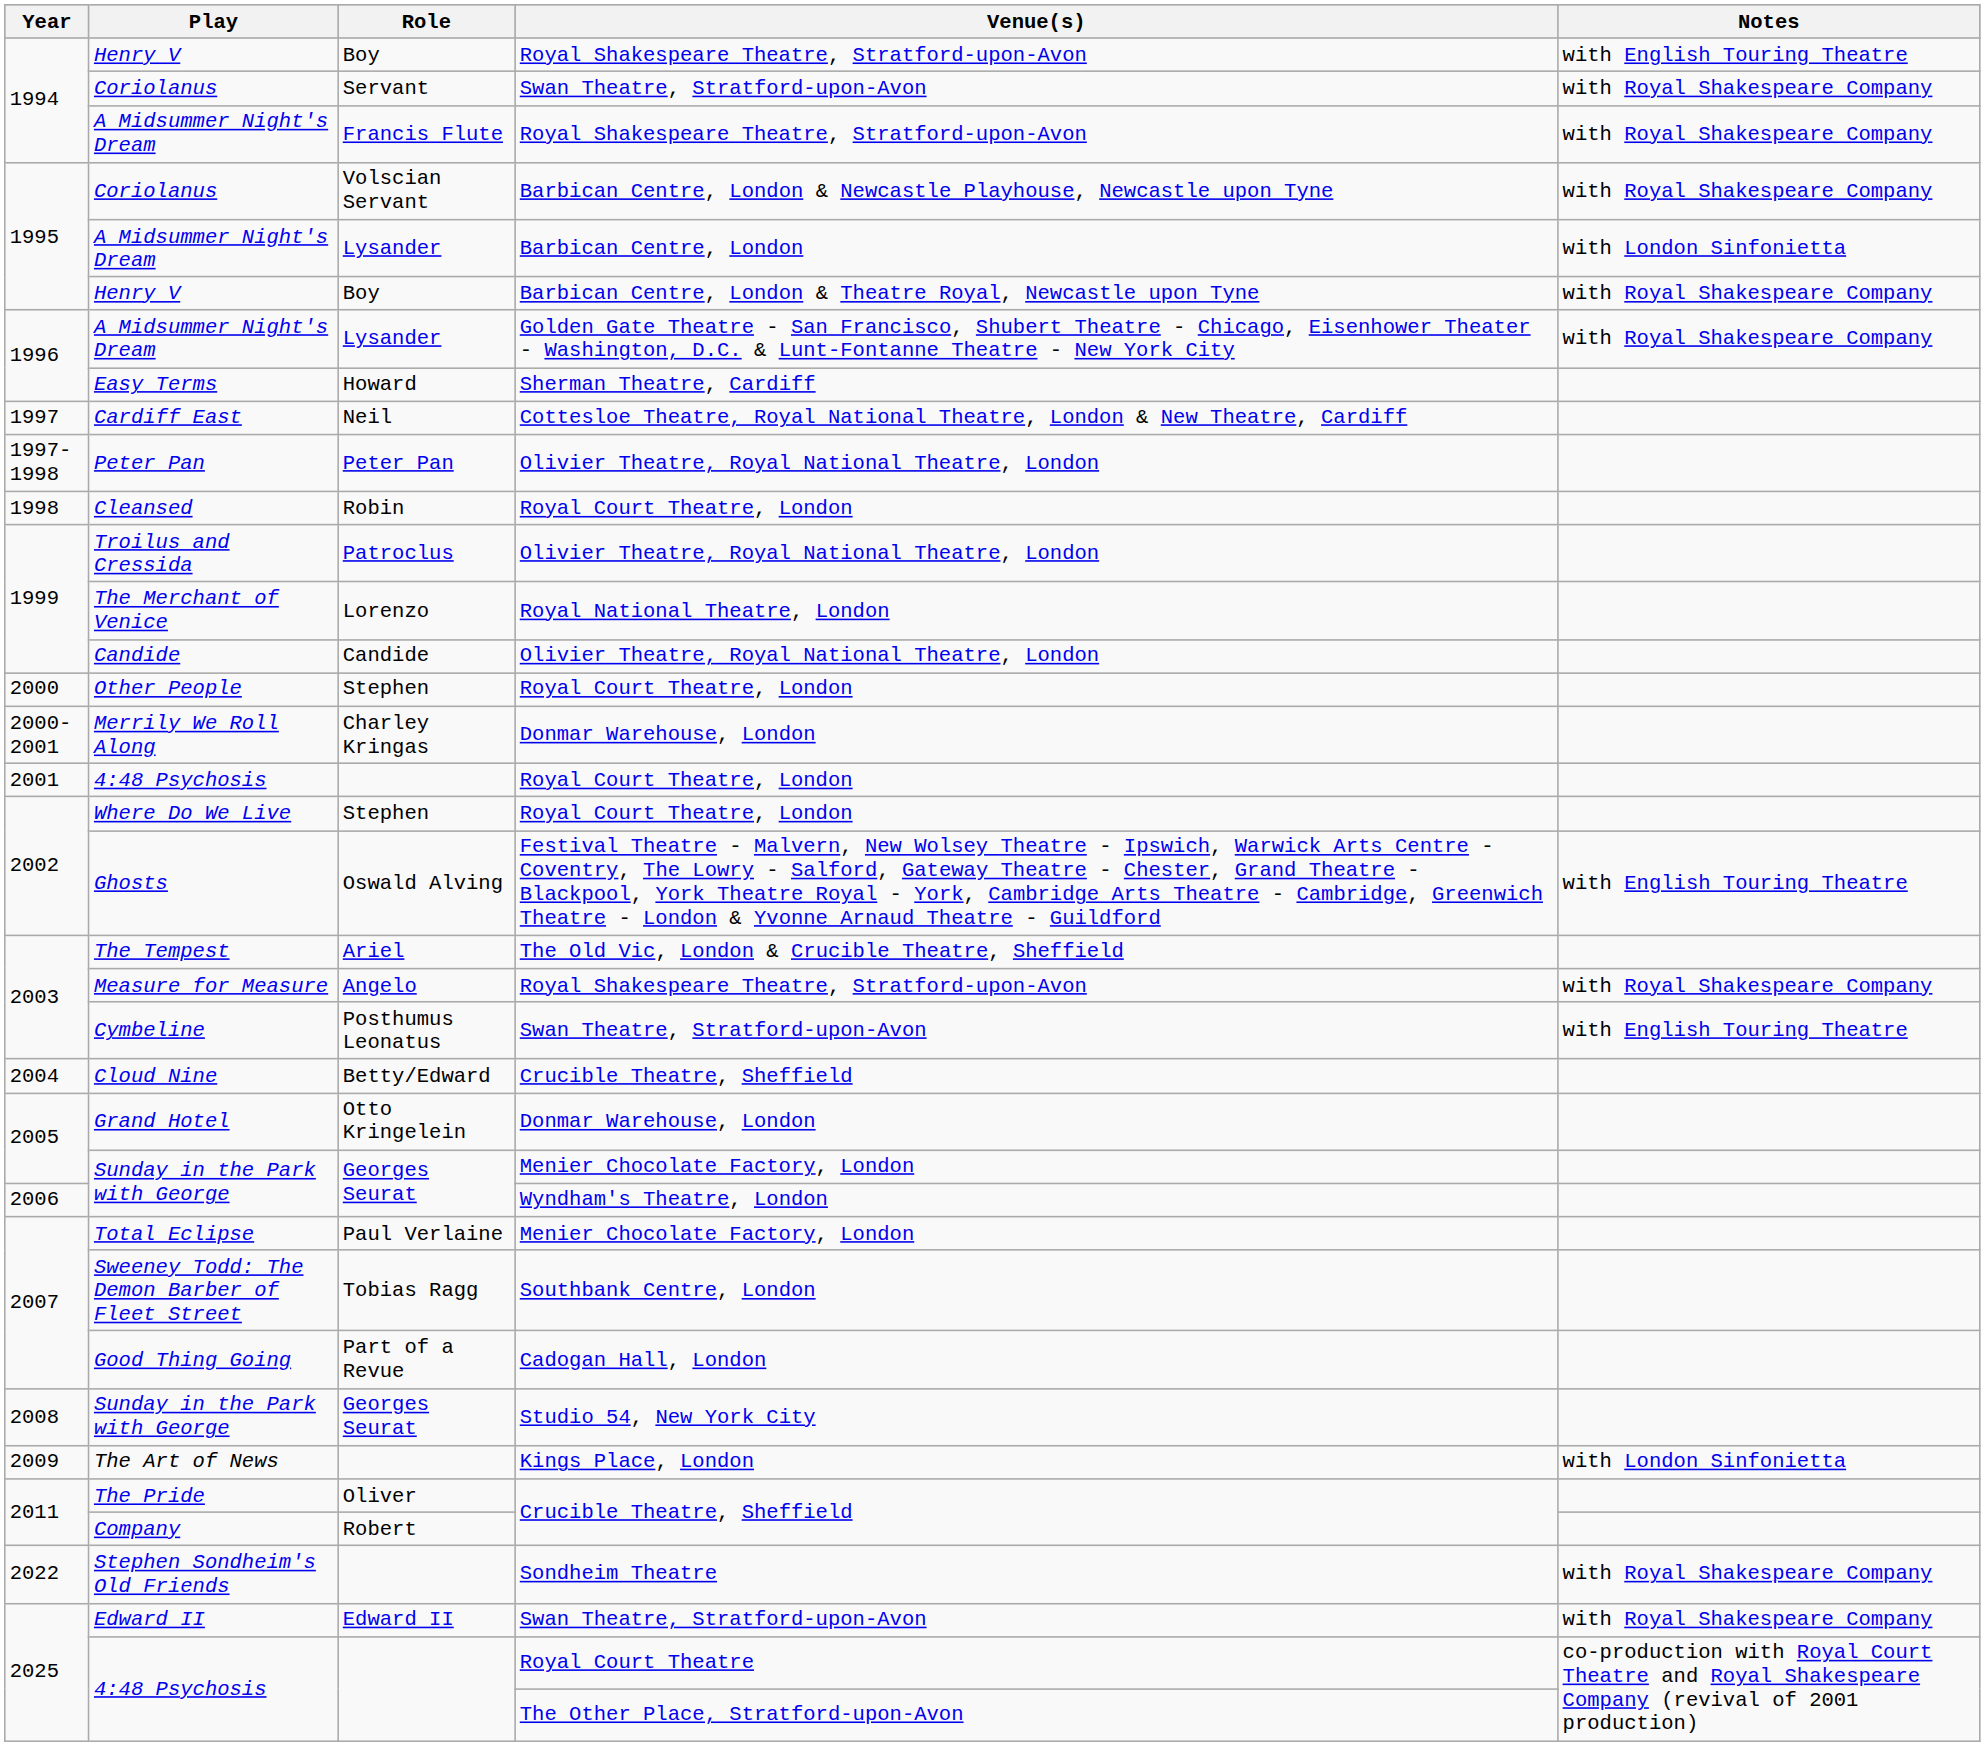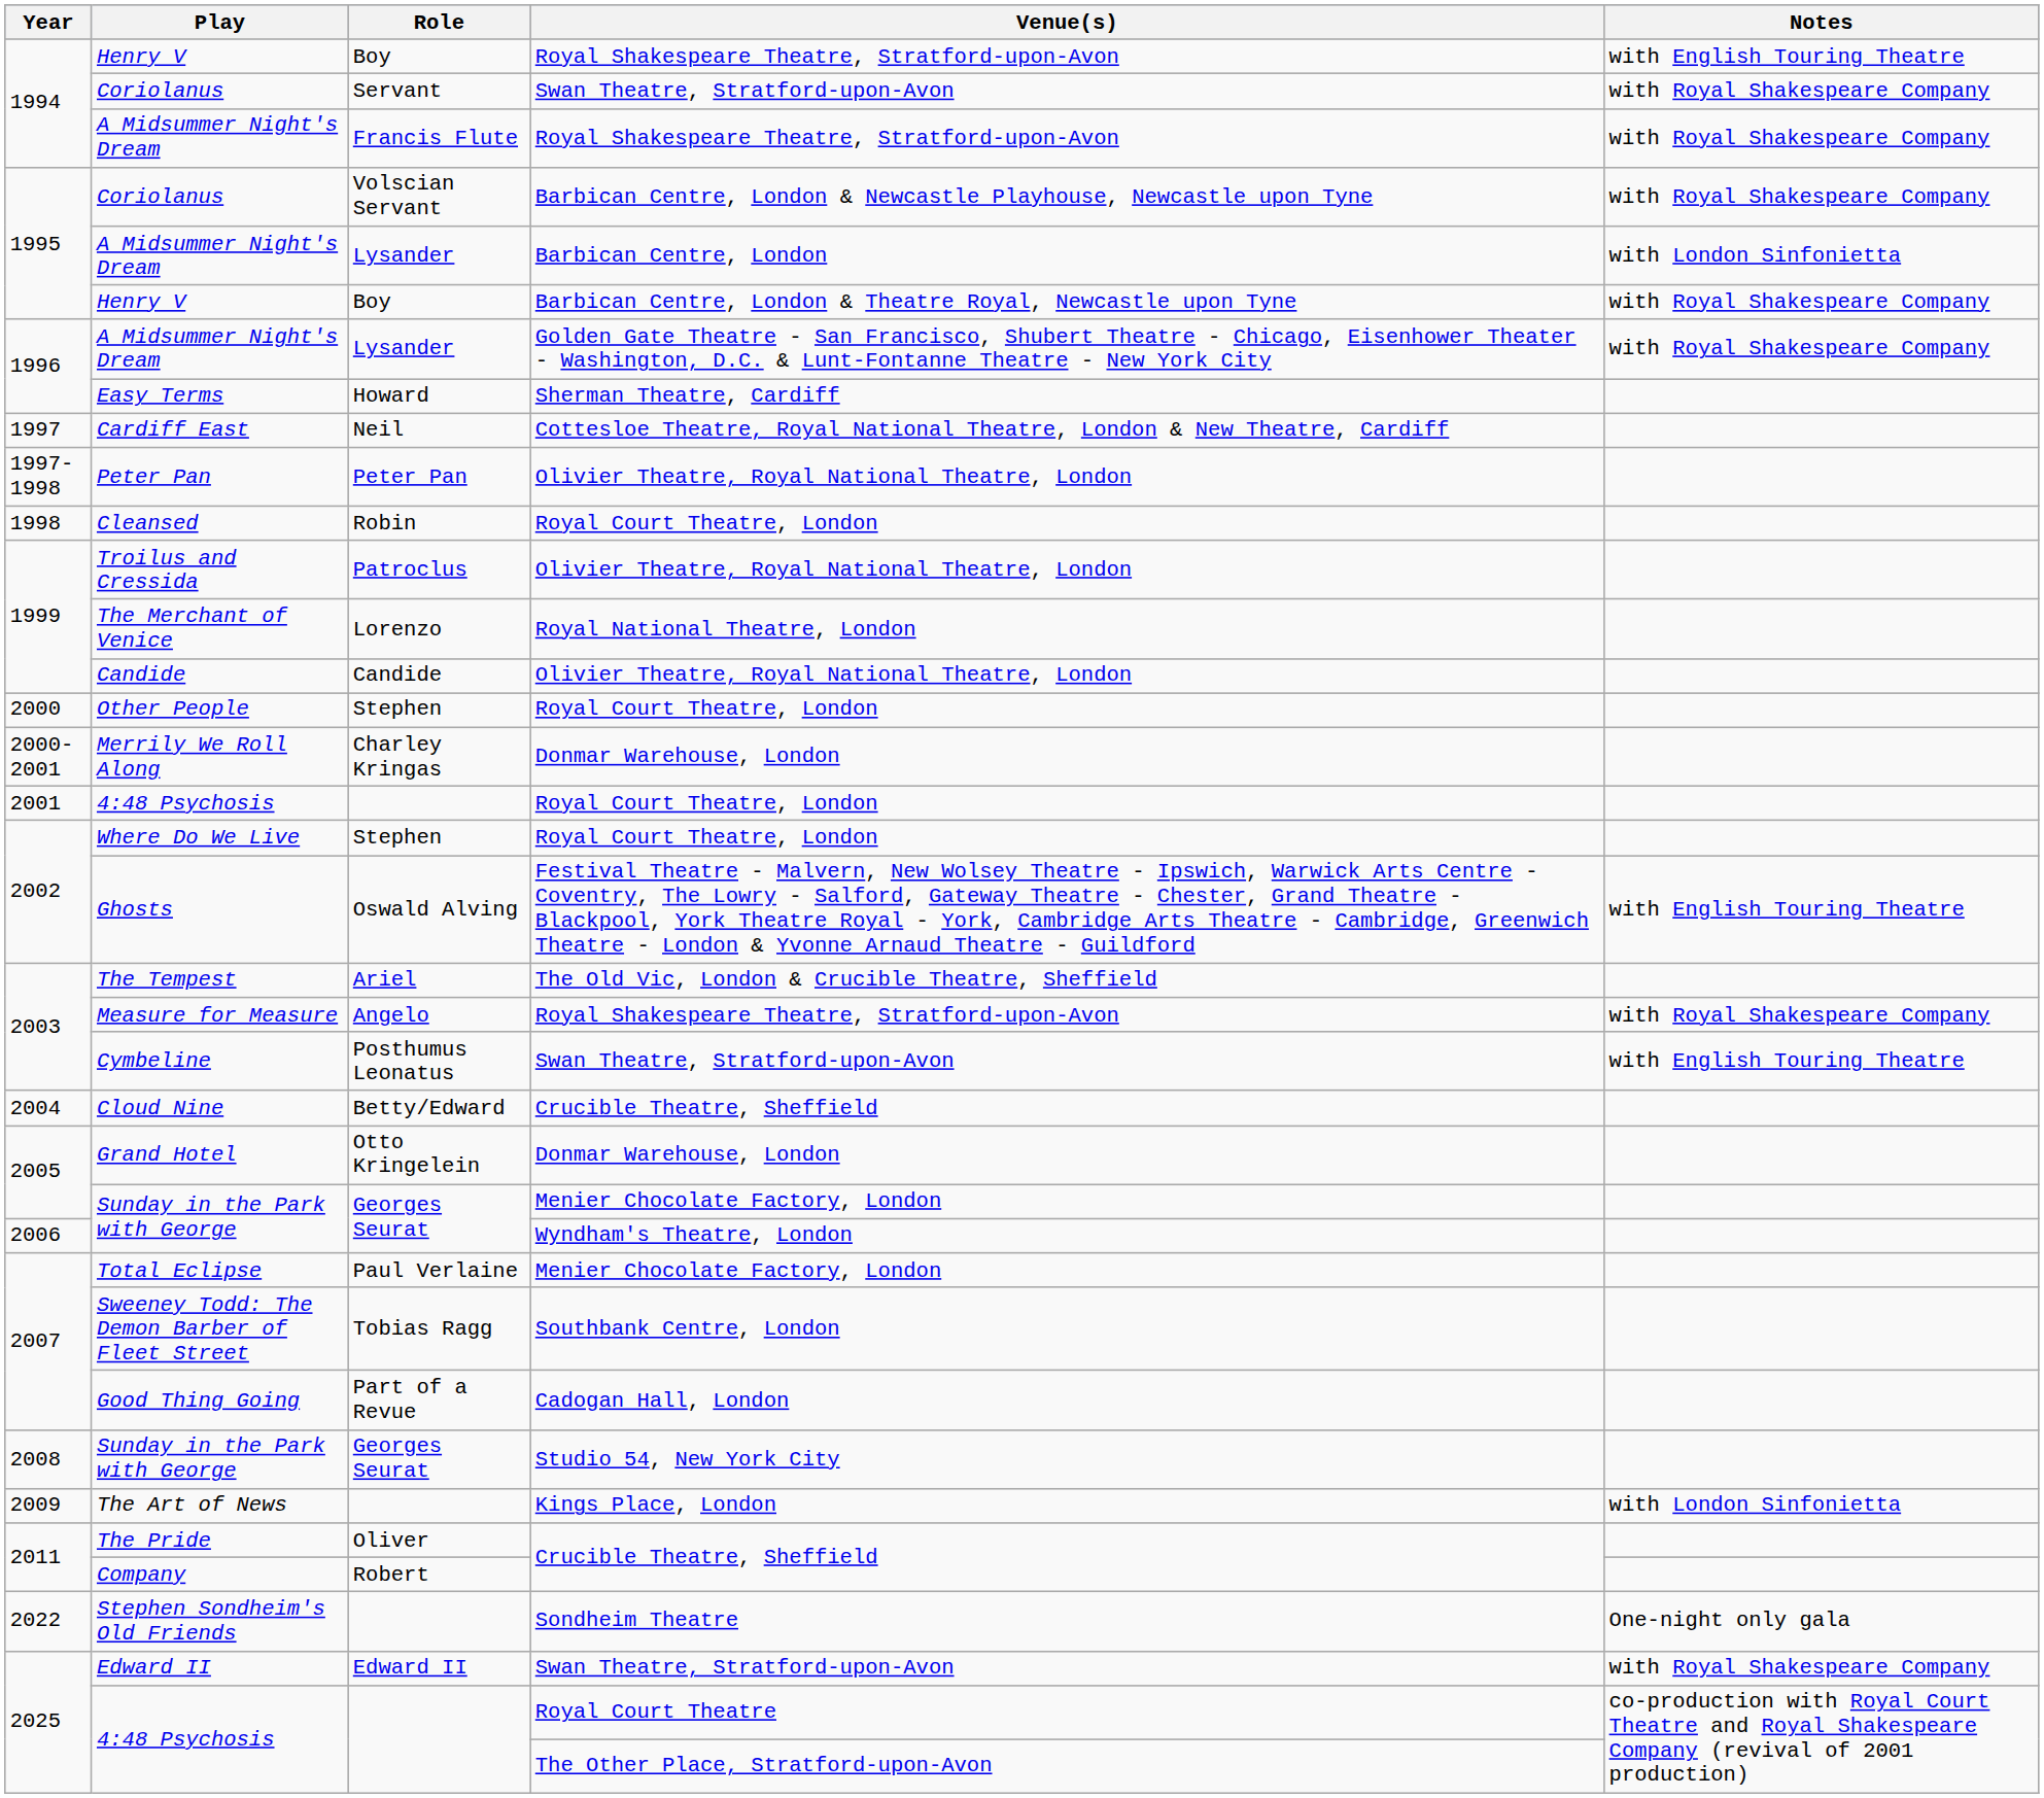Stephen Sondheim's Old Friends | Notes: with Royal Shakespeare Company -> One-night only gala
